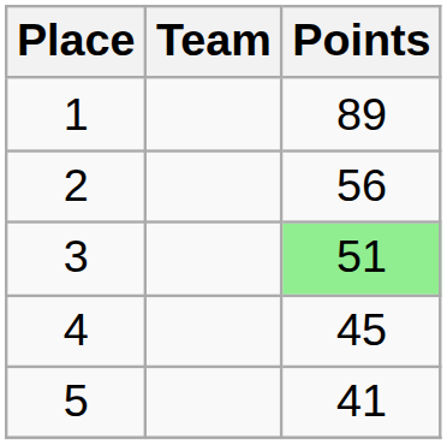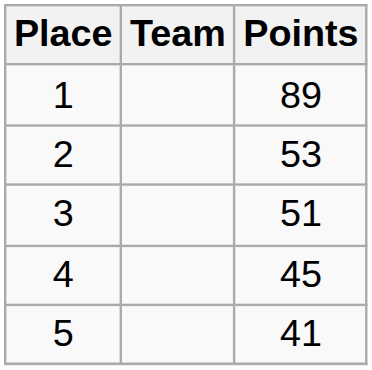2 | Points: 56 -> 53
3 | Points: lightgreen background -> no background
